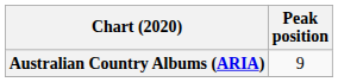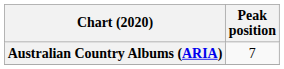Australian Country Albums (ARIA) | Peak position: 9 -> 7
